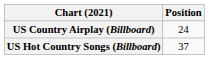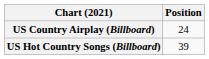US Hot Country Songs (Billboard) | Position: 37 -> 39
